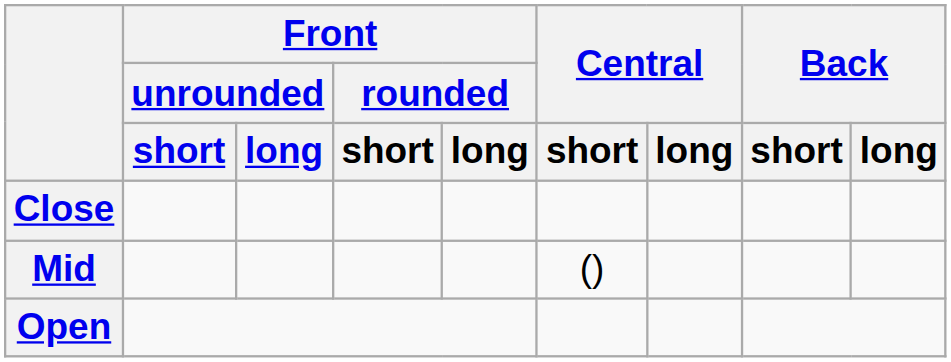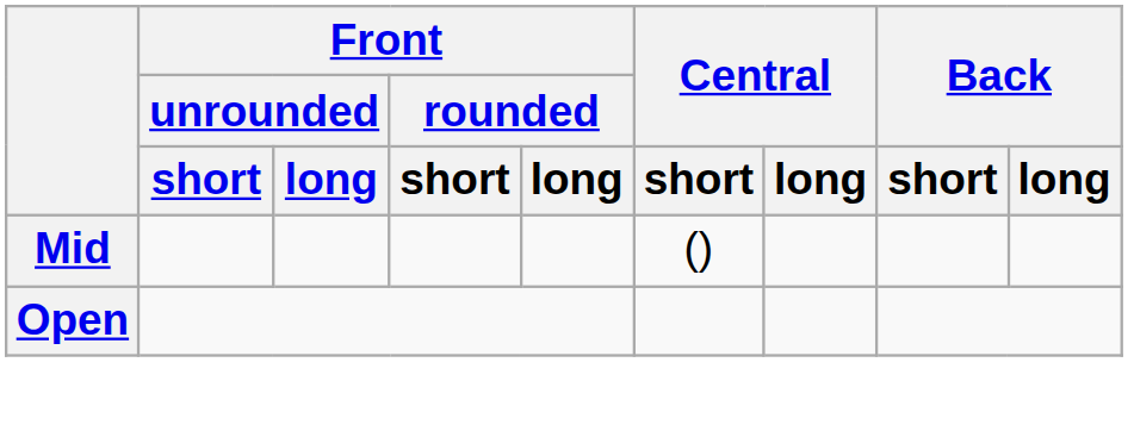- row: Close
